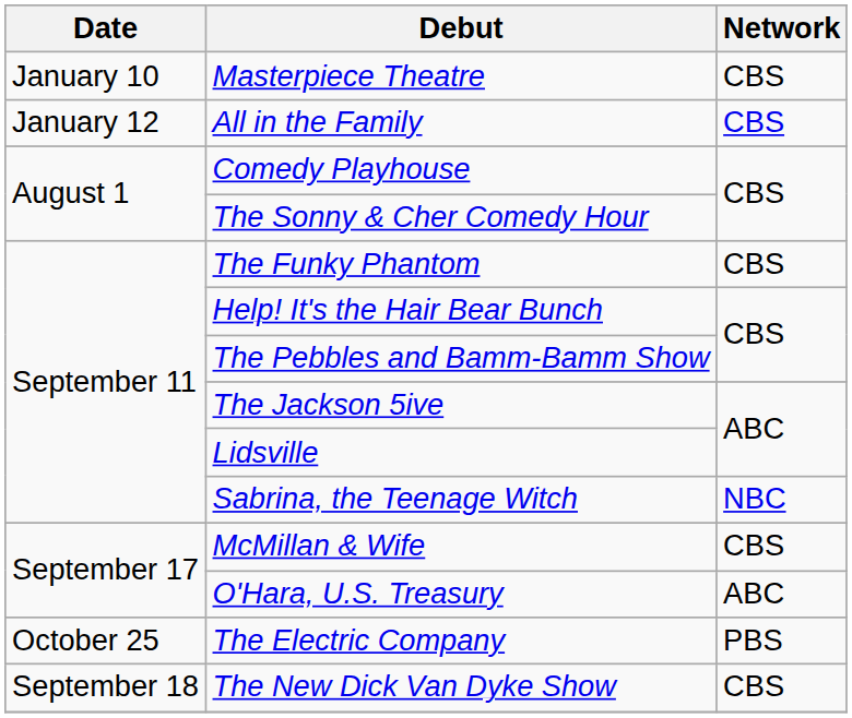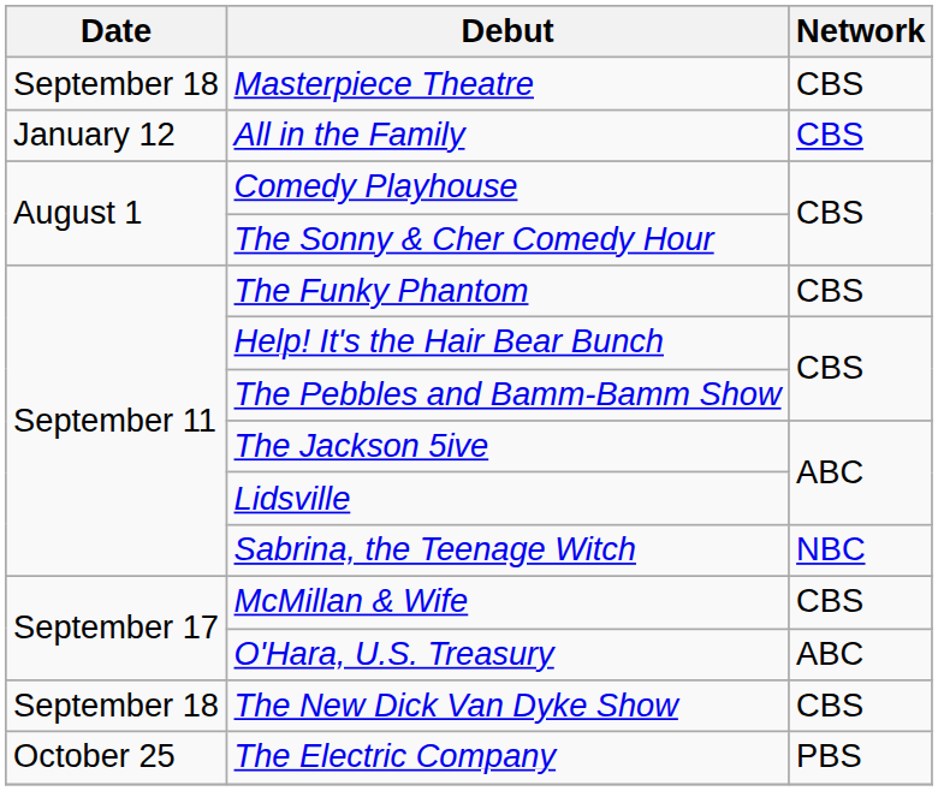Masterpiece Theatre | Date: January 10 -> September 18
rows swapped: The New Dick Van Dyke Show <-> The Electric Company
